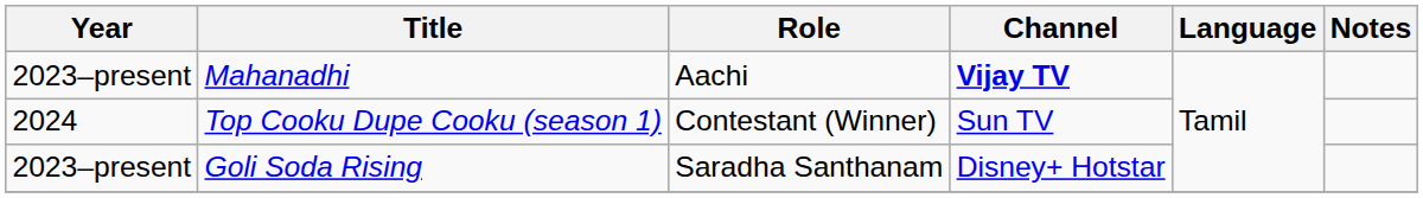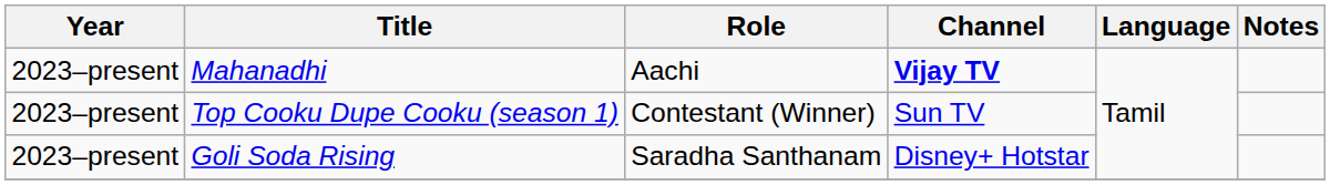Top Cooku Dupe Cooku (season 1) | Year: 2024 -> 2023–present
